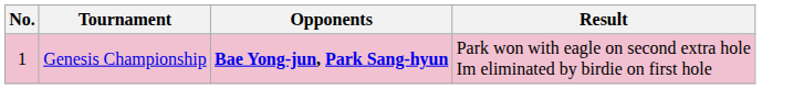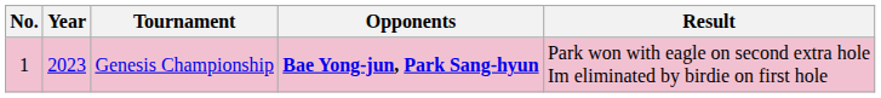+ column: Year | 2023
